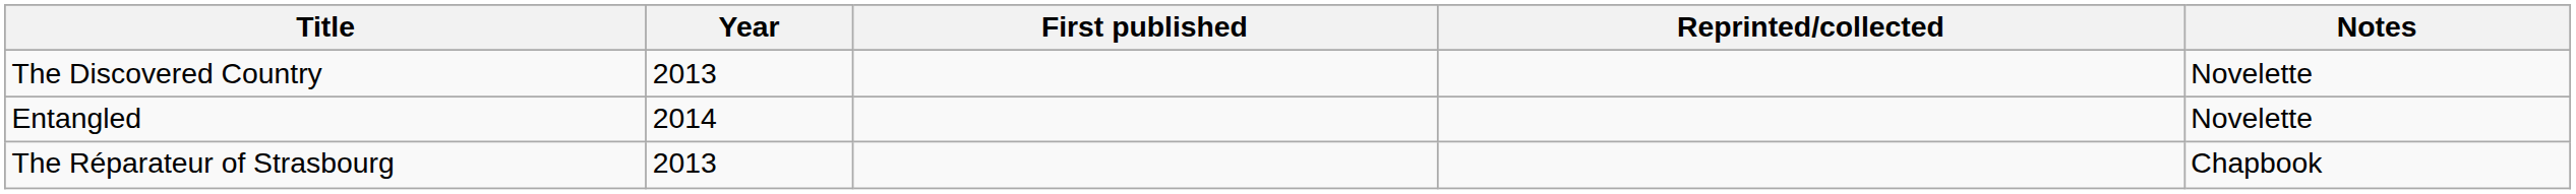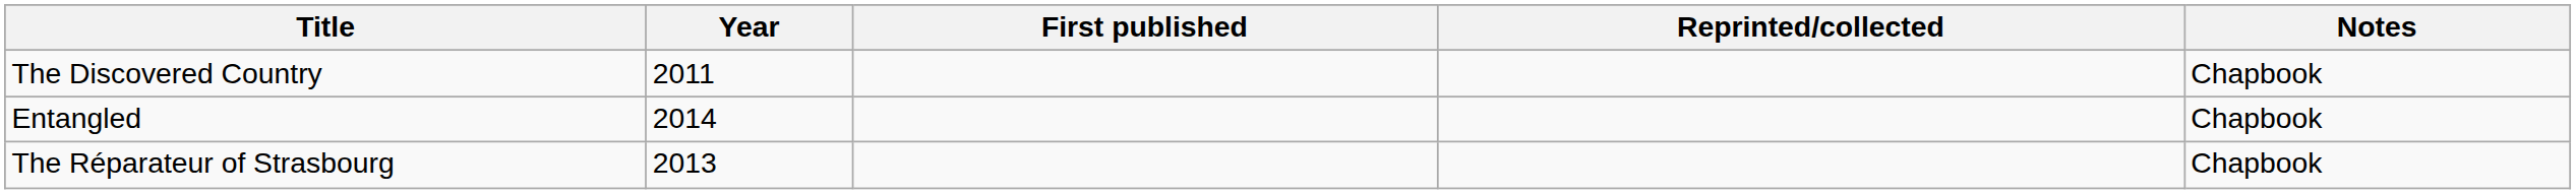The Discovered Country | Year: 2013 -> 2011
The Discovered Country | Notes: Novelette -> Chapbook
Entangled | Notes: Novelette -> Chapbook
